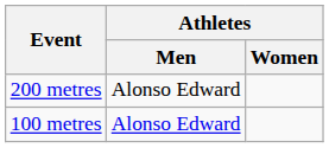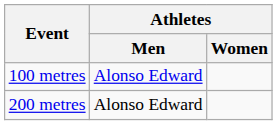rows swapped: 100 metres <-> 200 metres
